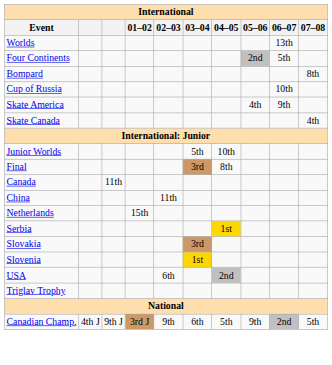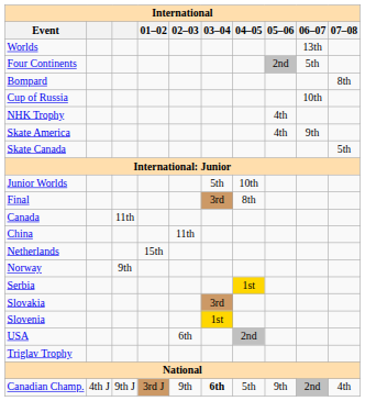+ row: NHK Trophy | 4th
Skate Canada | 07–08: 4th -> 5th
+ row: Norway | 9th
Canadian Champ. | 03–04: normal -> bold
Canadian Champ. | 07–08: 5th -> 4th
